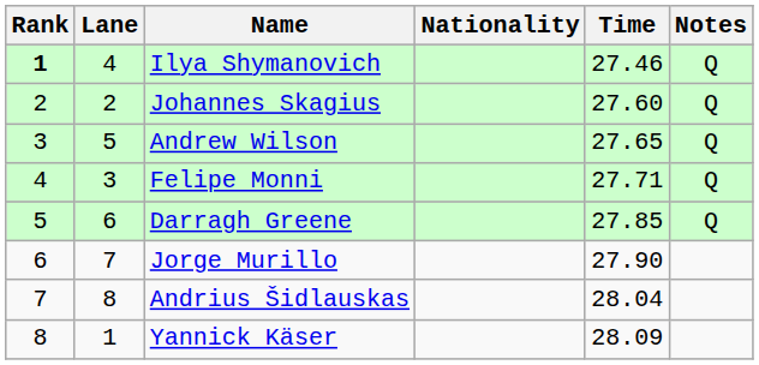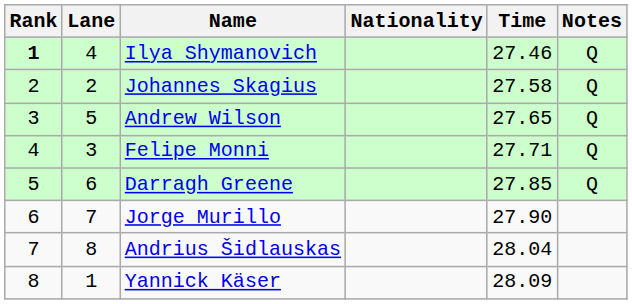Johannes Skagius | Time: 27.60 -> 27.58
